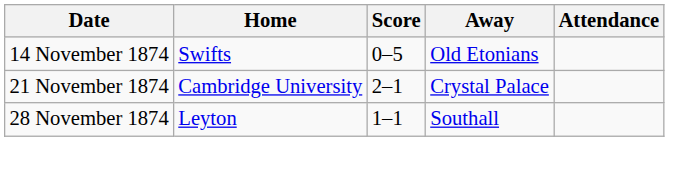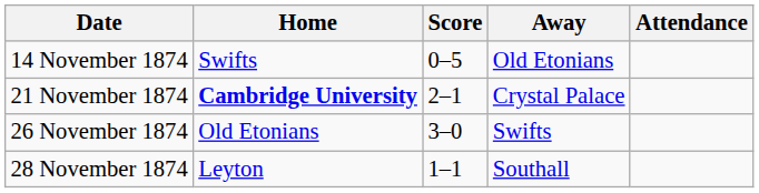21 November 1874 | Home: normal -> bold
+ row: 26 November 1874 | Old Etonians | 3–0 | Swifts
